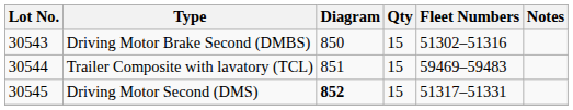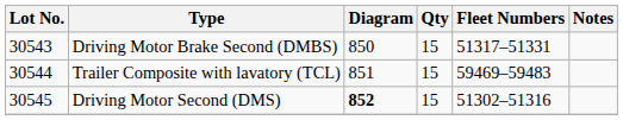Driving Motor Brake Second (DMBS) | Fleet Numbers: 51302–51316 -> 51317–51331
Driving Motor Second (DMS) | Fleet Numbers: 51317–51331 -> 51302–51316
